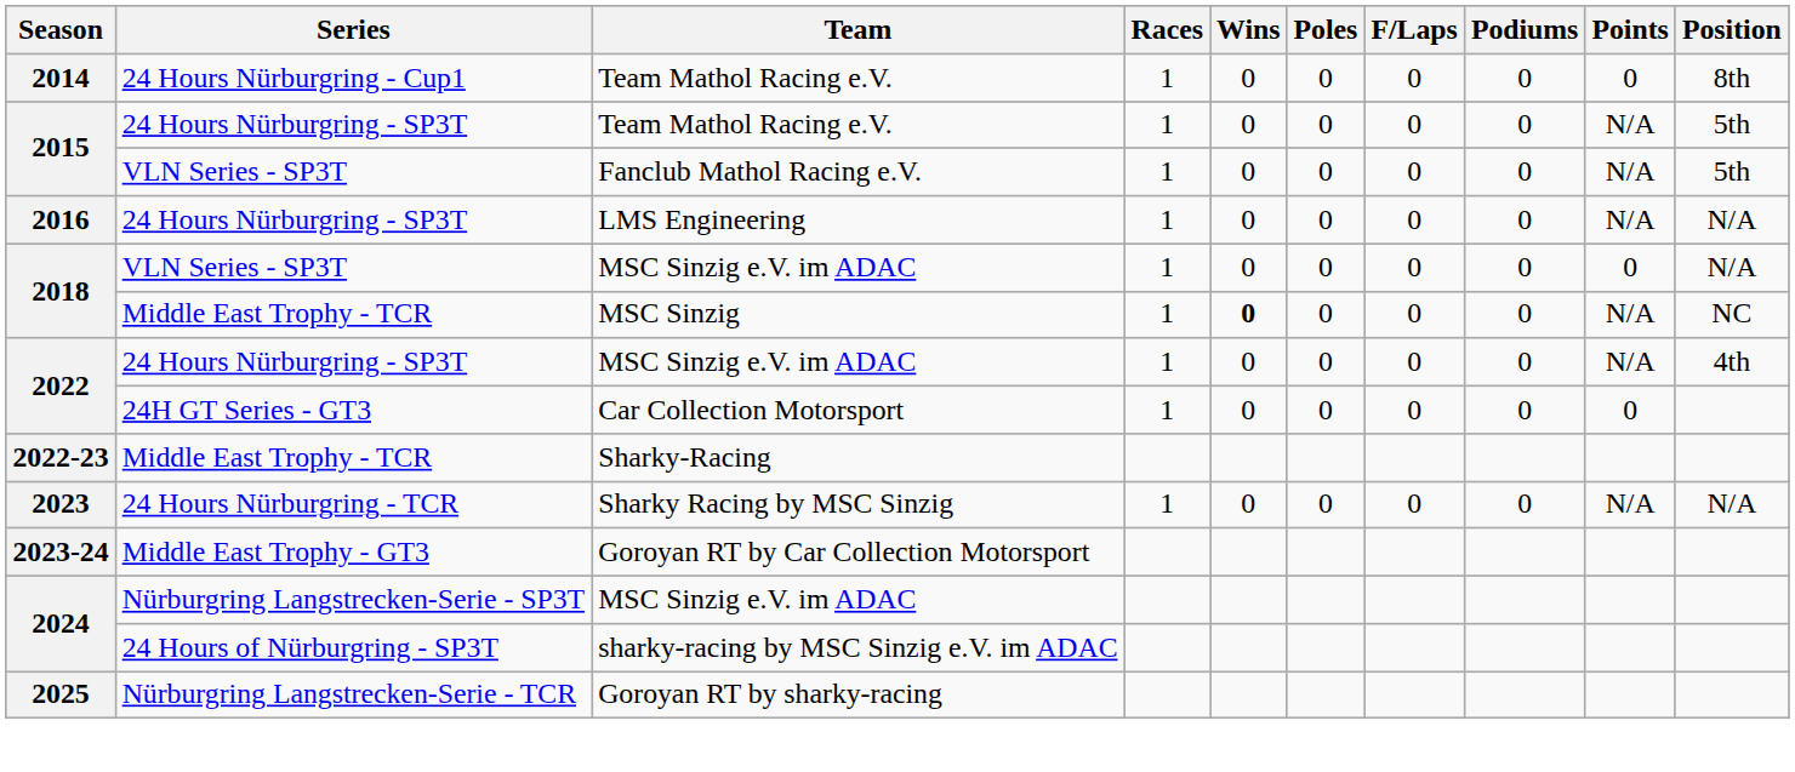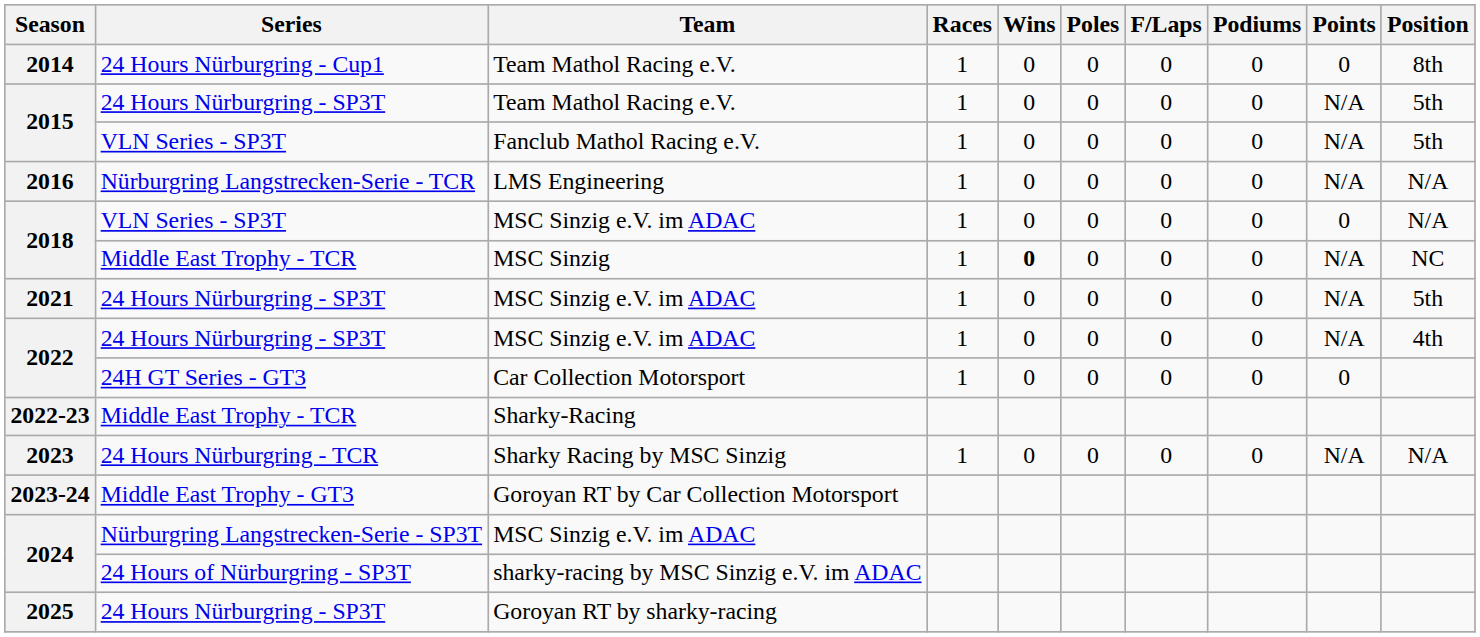2016 | Series: 24 Hours Nürburgring - SP3T -> Nürburgring Langstrecken-Serie - TCR
+ row: 2021 | 24 Hours Nürburgring - SP3T | MSC Sinzig e.V. im ADAC | 1 | 0 | 0 | 0 | 0 | N/A | 5th
2025 | Series: Nürburgring Langstrecken-Serie - TCR -> 24 Hours Nürburgring - SP3T
